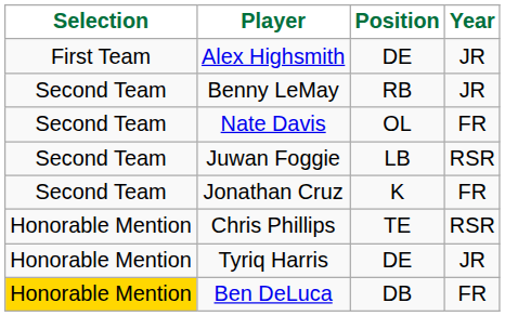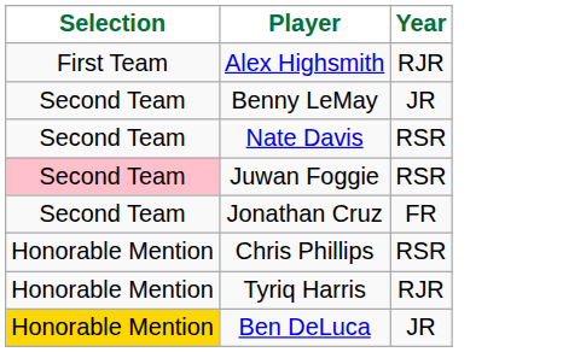- column: Position | DE | RB | OL | LB | K | TE | DE | DB
Alex Highsmith | Year: JR -> RJR
Nate Davis | Year: FR -> RSR
Juwan Foggie | Selection: no background -> pink background
Tyriq Harris | Year: JR -> RJR
Ben DeLuca | Year: FR -> JR
